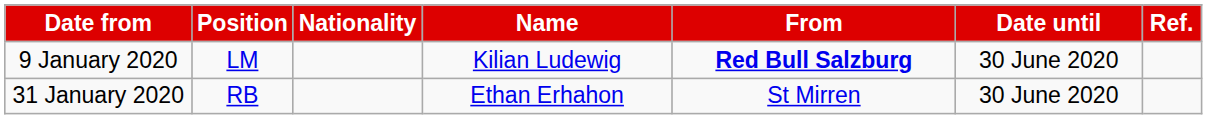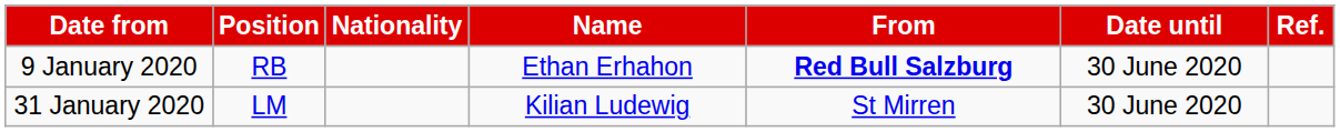9 January 2020 | Position: LM -> RB
9 January 2020 | Name: Kilian Ludewig -> Ethan Erhahon
31 January 2020 | Position: RB -> LM
31 January 2020 | Name: Ethan Erhahon -> Kilian Ludewig
